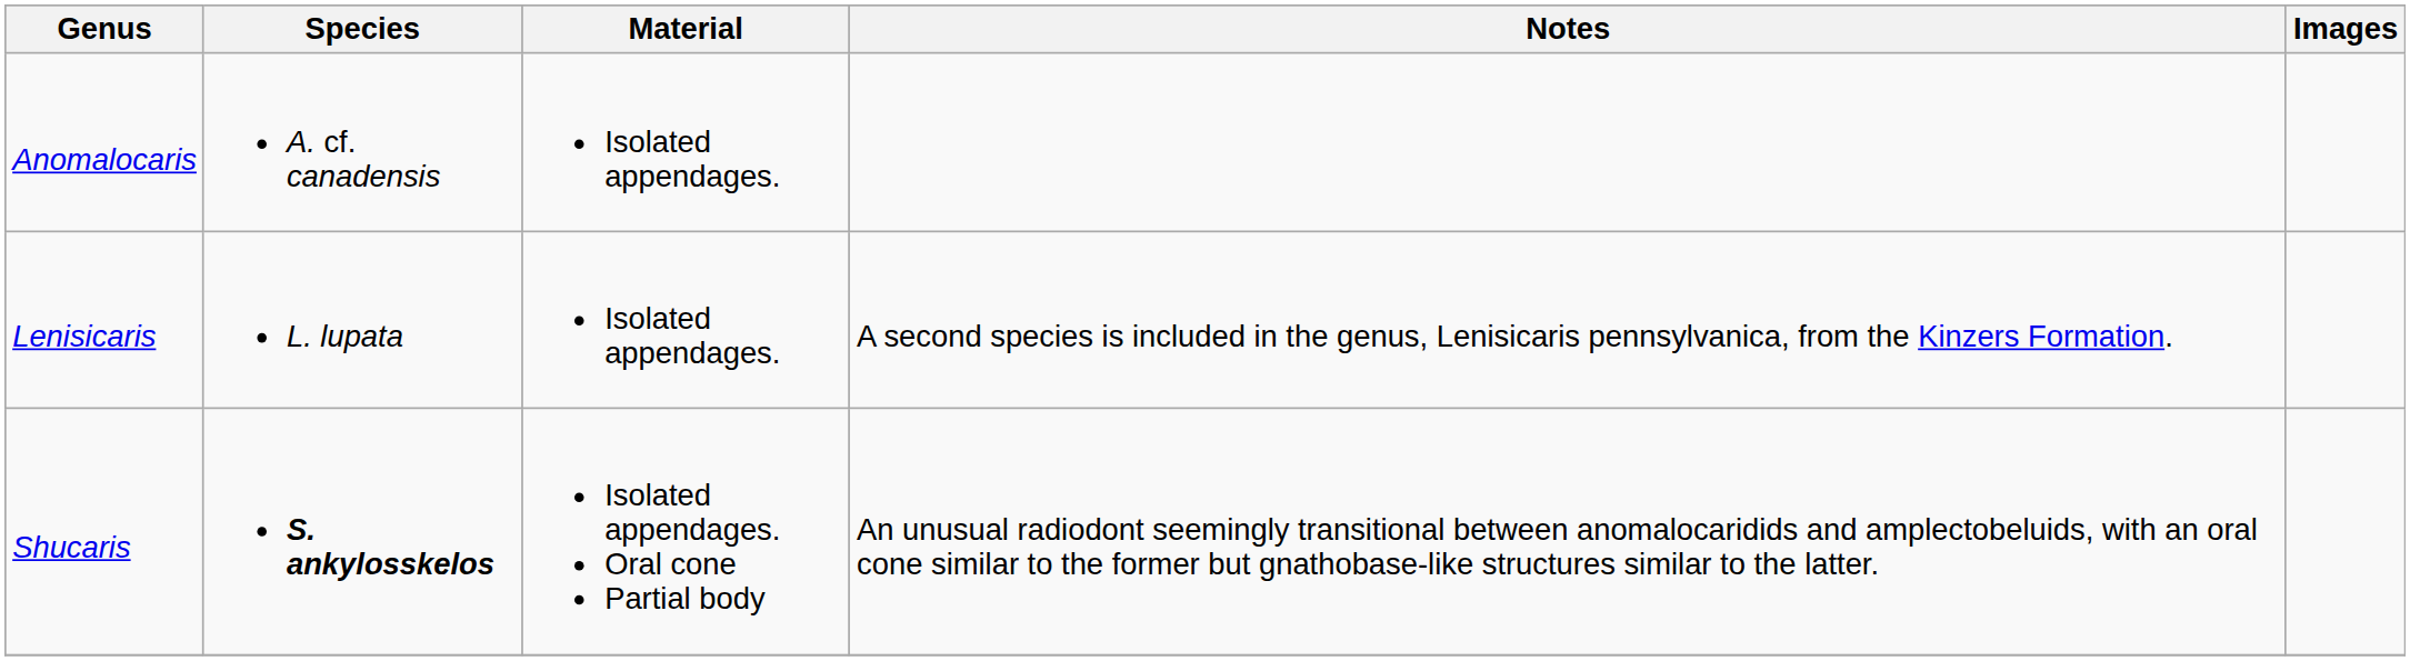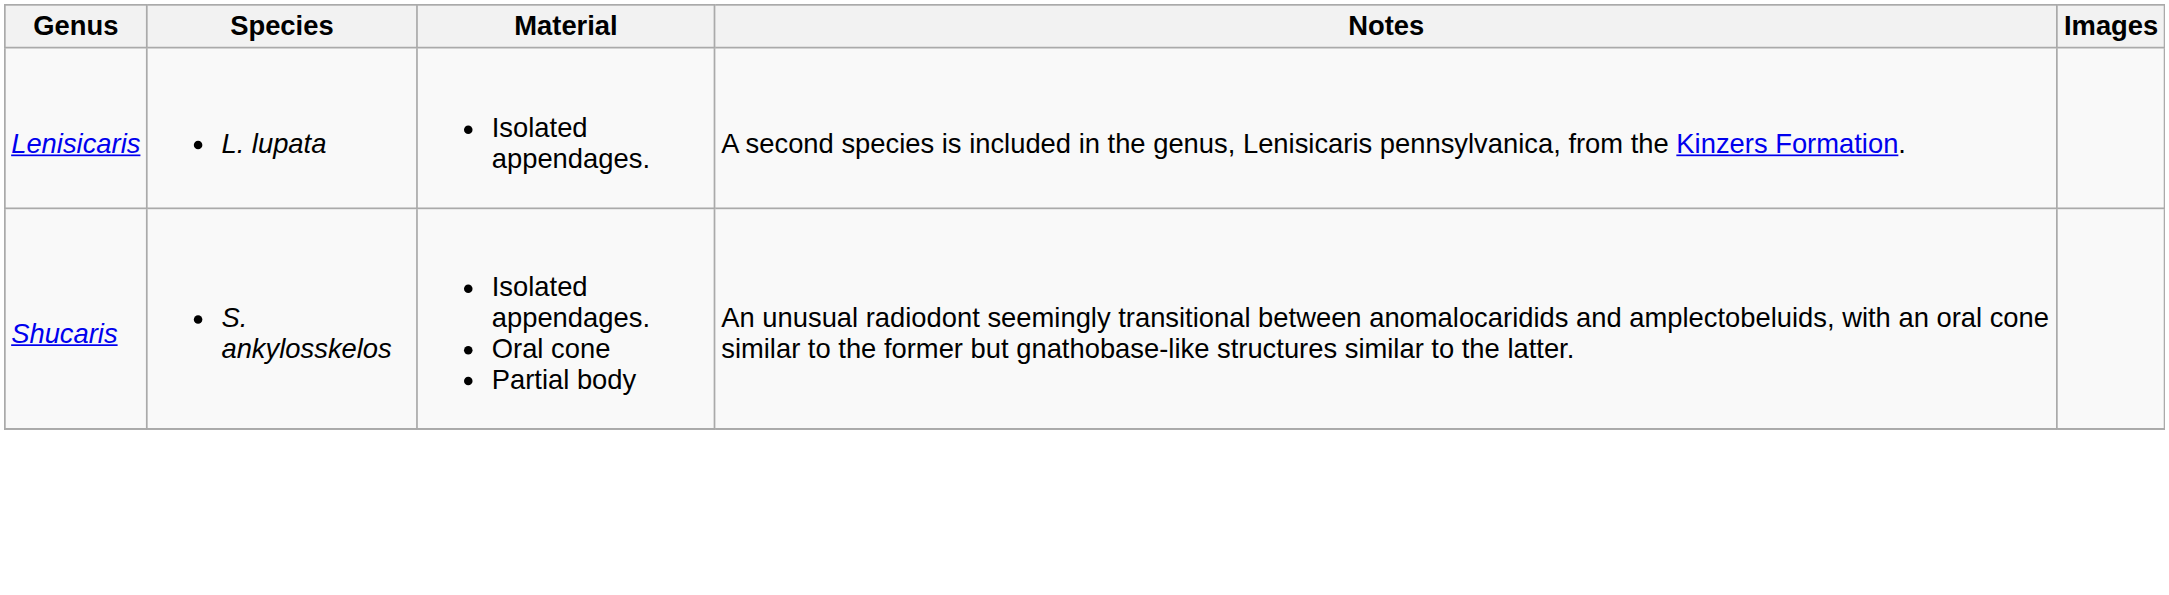- row: Anomalocaris | A. cf. canadensis | Isolated appendages.
Shucaris | Species: bold -> normal
